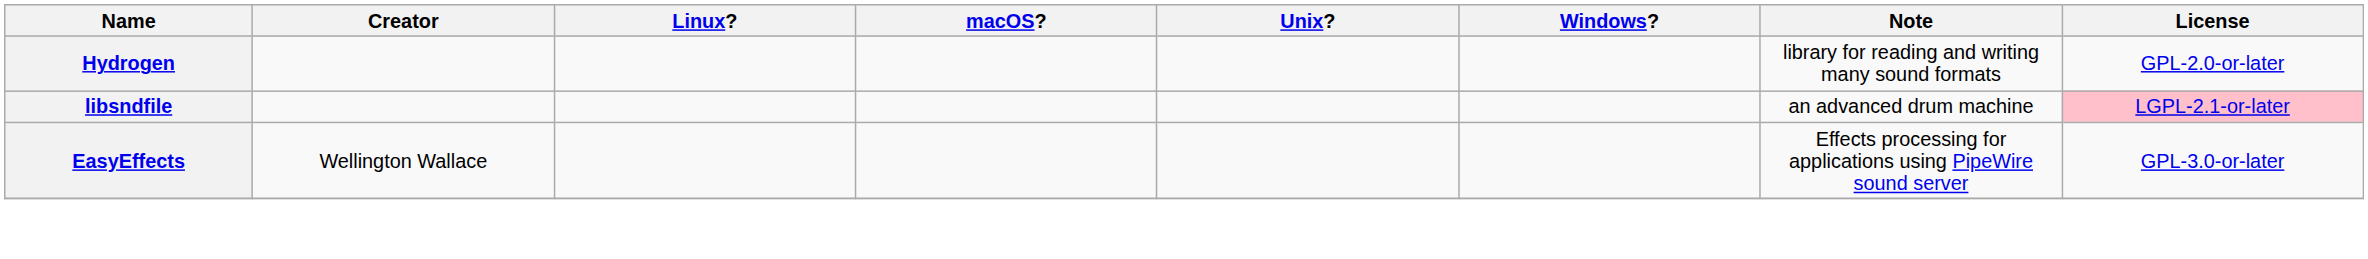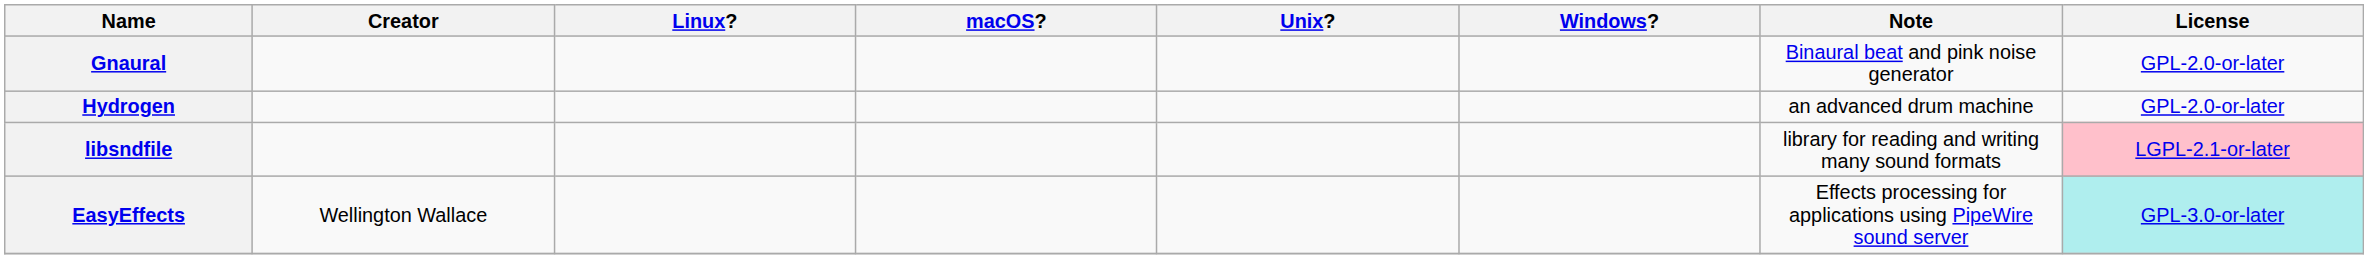+ row: Gnaural | Binaural beat and pink noise generator | GPL-2.0-or-later
Hydrogen | Note: library for reading and writing many sound formats -> an advanced drum machine
libsndfile | Note: an advanced drum machine -> library for reading and writing many sound formats
EasyEffects | License: no background -> paleturquoise background
